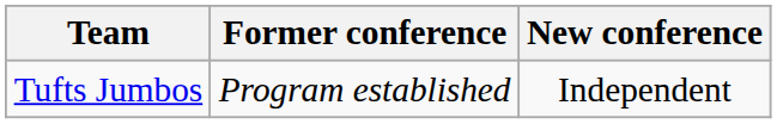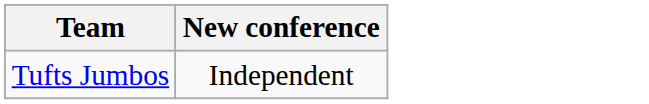- column: Former conference | Program established
